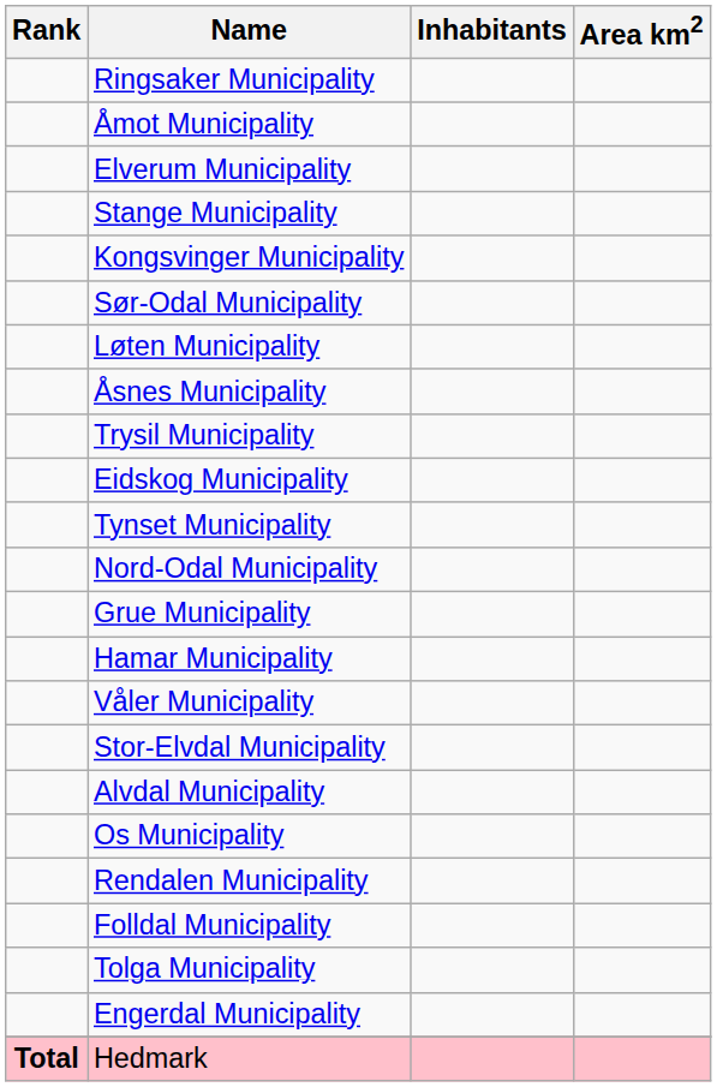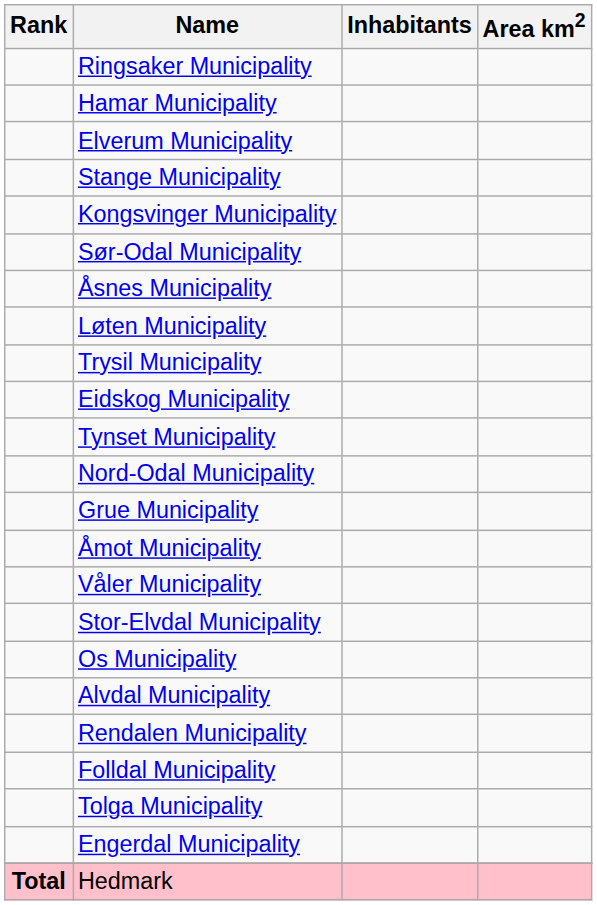rows swapped: Hamar Municipality <-> Åmot Municipality
rows swapped: Løten Municipality <-> Åsnes Municipality
rows swapped: Alvdal Municipality <-> Os Municipality
